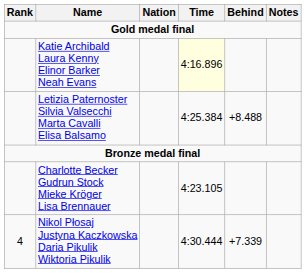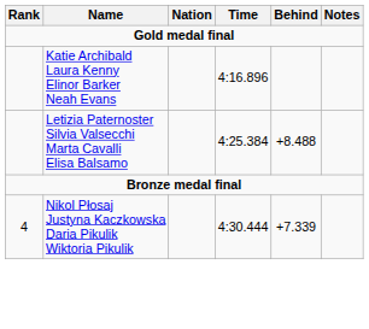Katie Archibald Laura Kenny Elinor Barker Neah Evans | Time: lightyellow background -> no background
- row: Charlotte Becker Gudrun Stock Mieke Kröger Lisa Brennauer | 4:23.105
